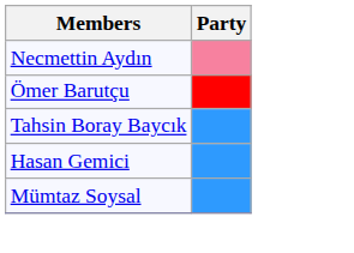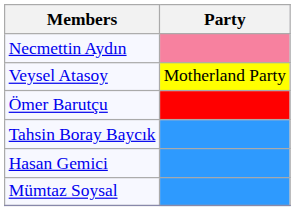+ row: Veysel Atasoy | Motherland Party
